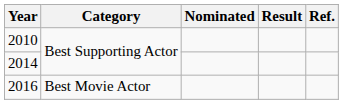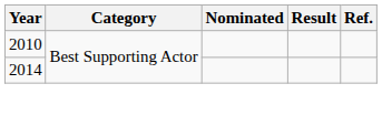- row: 2016 | Best Movie Actor
